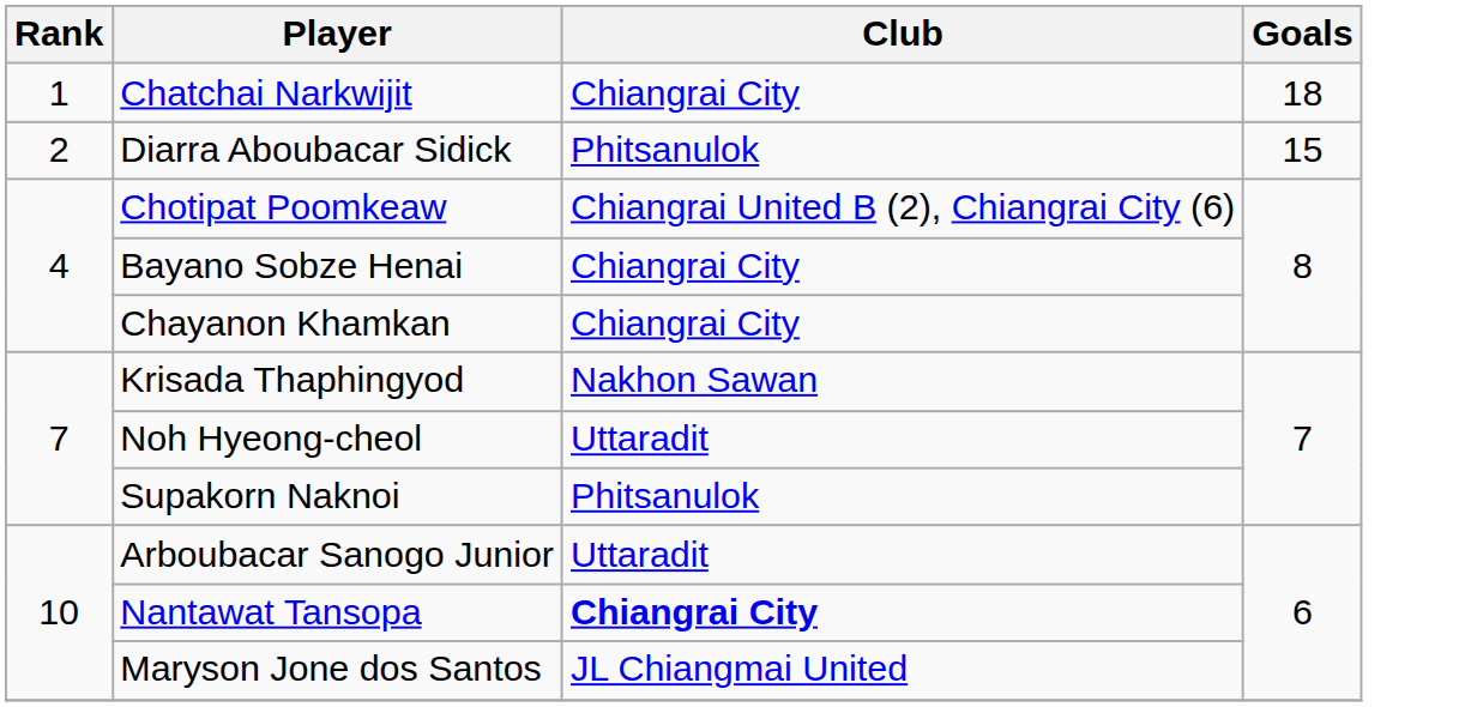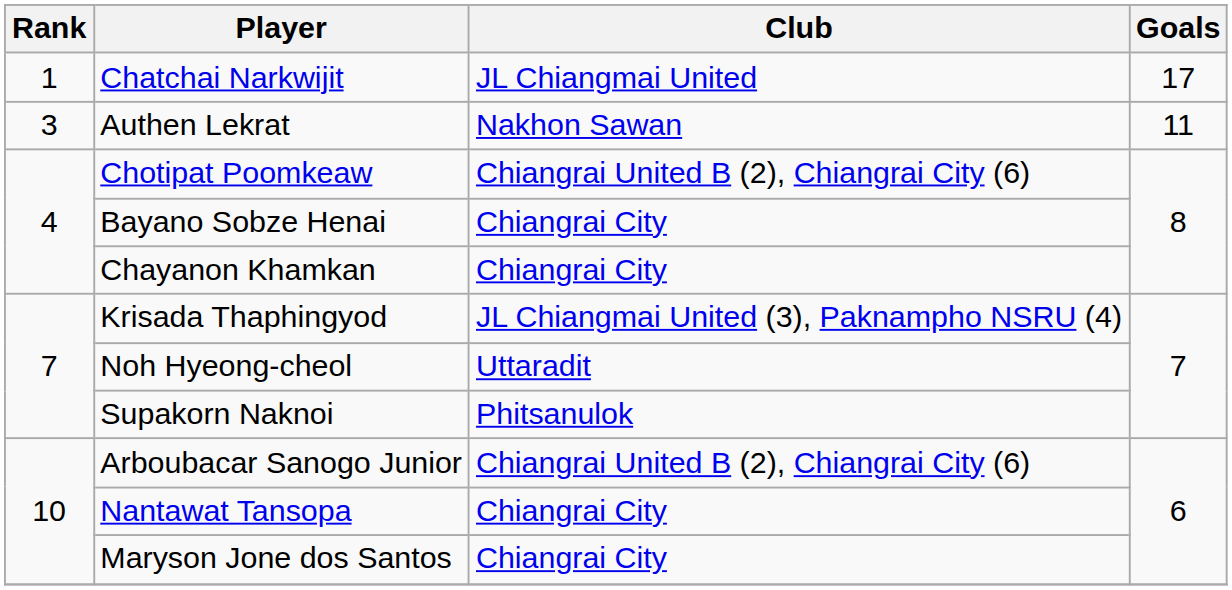Chatchai Narkwijit | Club: Chiangrai City -> JL Chiangmai United
Chatchai Narkwijit | Goals: 18 -> 17
- row: 2 | Diarra Aboubacar Sidick | Phitsanulok | 15
+ row: 3 | Authen Lekrat | Nakhon Sawan | 11
Krisada Thaphingyod | Club: Nakhon Sawan -> JL Chiangmai United (3), Paknampho NSRU (4)
Arboubacar Sanogo Junior | Club: Uttaradit -> Chiangrai United B (2), Chiangrai City (6)
Nantawat Tansopa | Club: bold -> normal
Maryson Jone dos Santos | Club: JL Chiangmai United -> Chiangrai City
